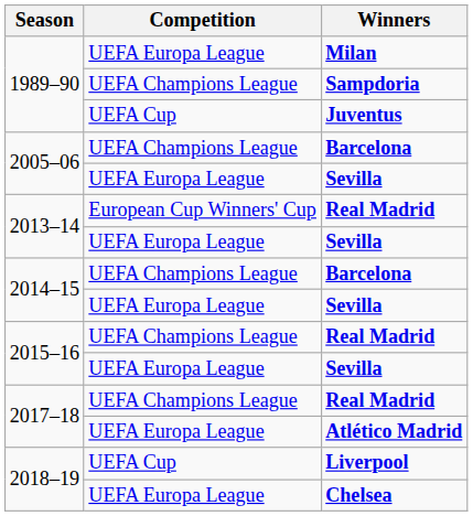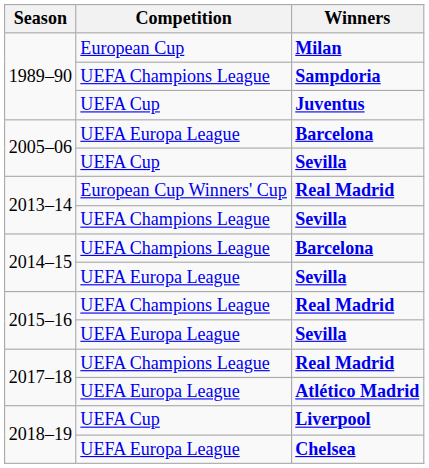Milan | Competition: UEFA Europa League -> European Cup
2005–06 / Barcelona | Competition: UEFA Champions League -> UEFA Europa League
2005–06 / Sevilla | Competition: UEFA Europa League -> UEFA Cup
2013–14 / Sevilla | Competition: UEFA Europa League -> UEFA Champions League
